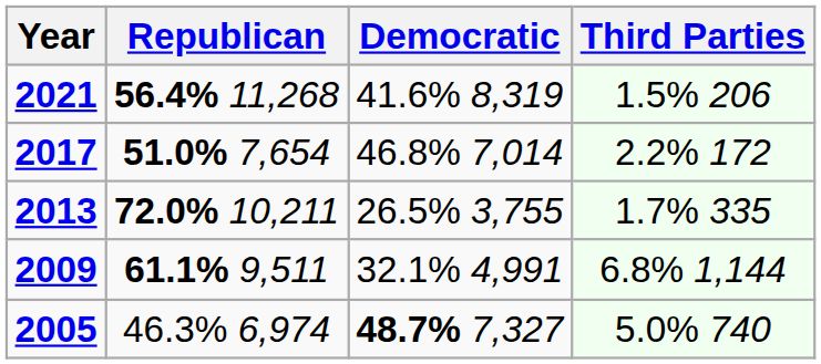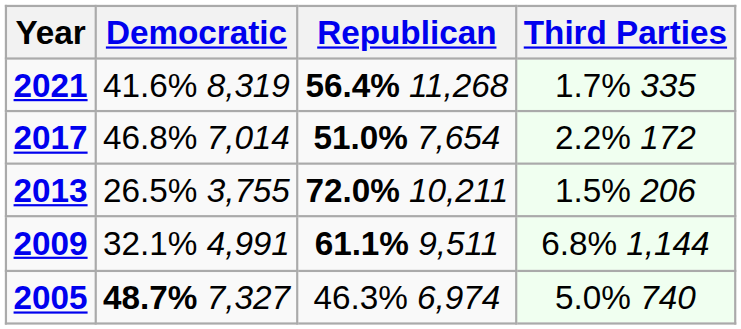columns swapped: Republican <-> Democratic
2021 | Third Parties: 1.5% 206 -> 1.7% 335
2013 | Third Parties: 1.7% 335 -> 1.5% 206
